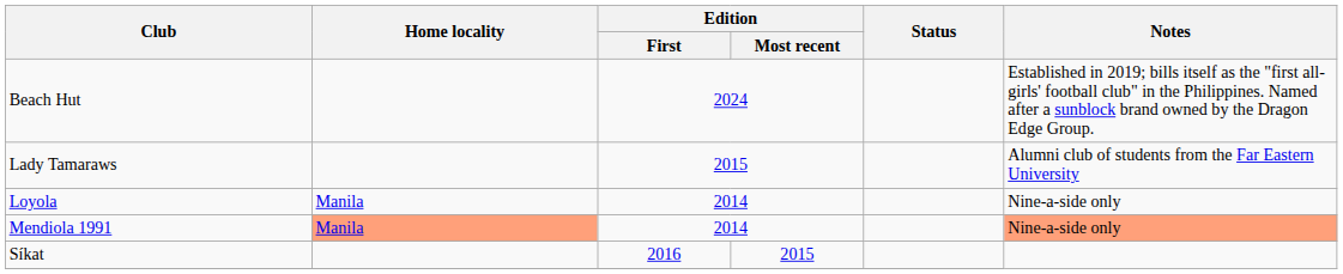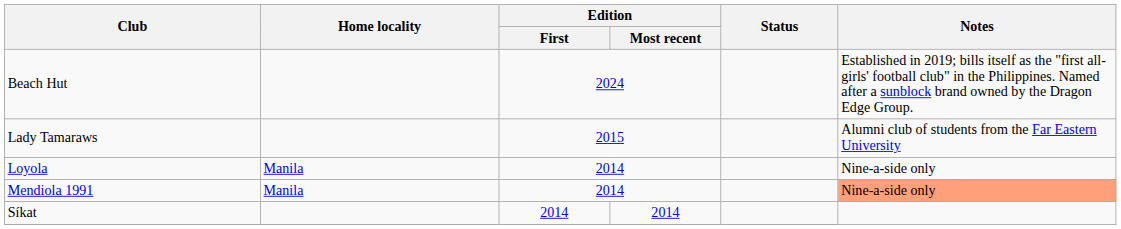Mendiola 1991 | Home locality: lightsalmon background -> no background
Síkat | Edition / First: 2016 -> 2014
Síkat | Edition / Most recent: 2015 -> 2014
